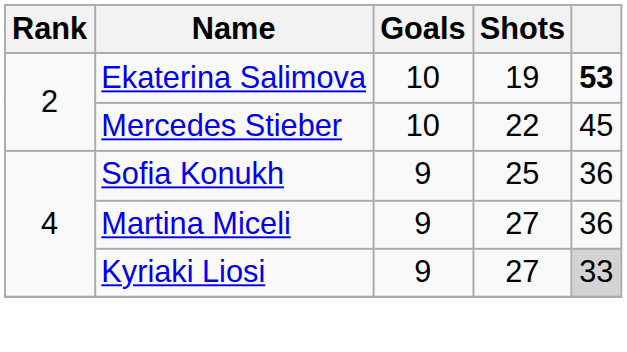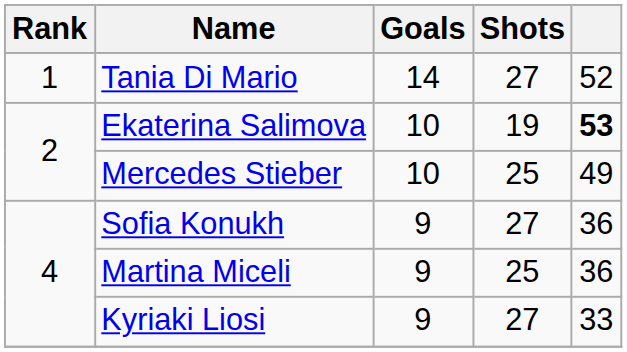+ row: 1 | Tania Di Mario | 14 | 27 | 52
Mercedes Stieber | Shots: 22 -> 25
Mercedes Stieber | column 5: 45 -> 49
Sofia Konukh | Shots: 25 -> 27
Martina Miceli | Shots: 27 -> 25
Kyriaki Liosi | column 5: lightgrey background -> no background
